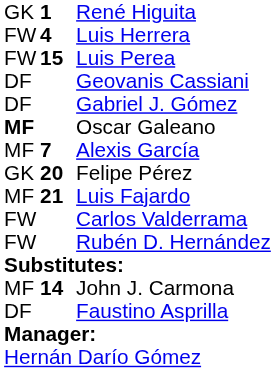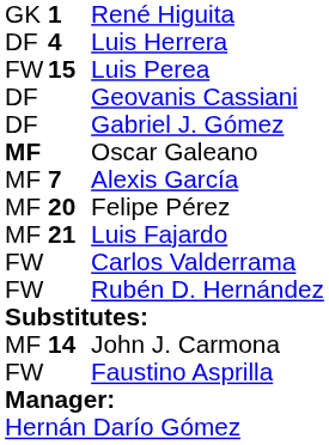Luis Herrera | column 1: FW -> DF
Felipe Pérez | column 1: GK -> MF
Faustino Asprilla | column 1: DF -> FW
